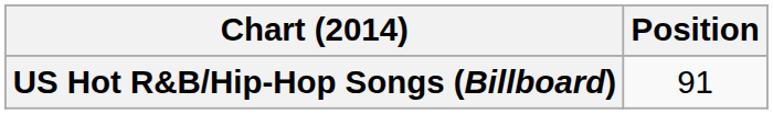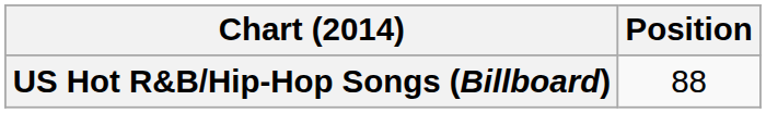US Hot R&B/Hip-Hop Songs (Billboard) | Position: 91 -> 88
